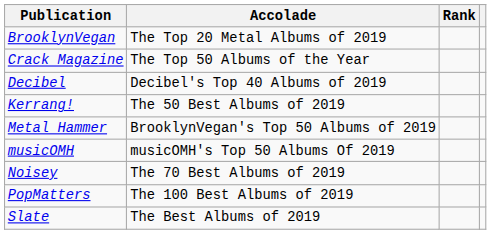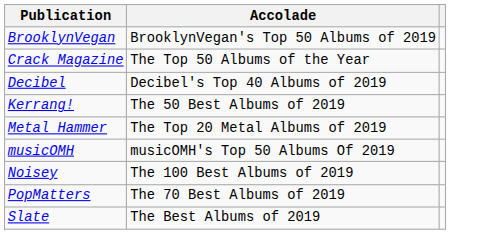- column: Rank
BrooklynVegan | Accolade: The Top 20 Metal Albums of 2019 -> BrooklynVegan's Top 50 Albums of 2019
Metal Hammer | Accolade: BrooklynVegan's Top 50 Albums of 2019 -> The Top 20 Metal Albums of 2019
Noisey | Accolade: The 70 Best Albums of 2019 -> The 100 Best Albums of 2019
PopMatters | Accolade: The 100 Best Albums of 2019 -> The 70 Best Albums of 2019
